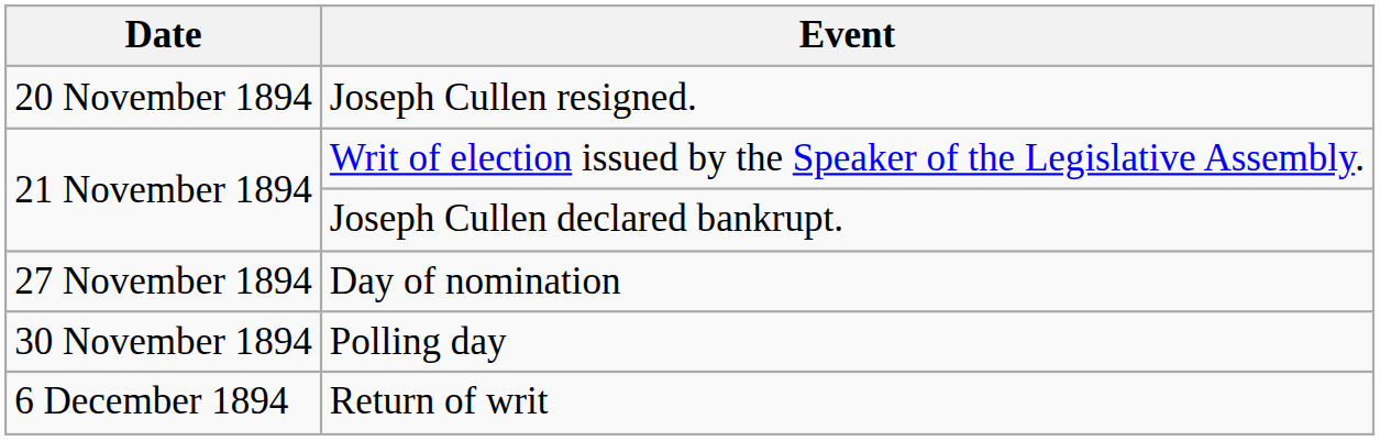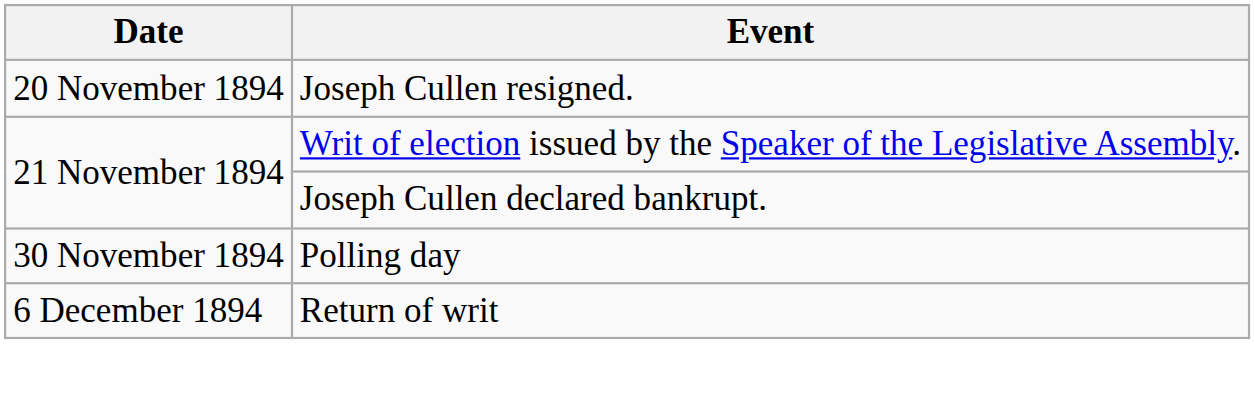- row: 27 November 1894 | Day of nomination
